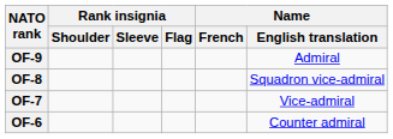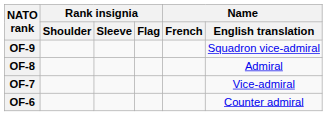OF-9 | Name / English translation: Admiral -> Squadron vice-admiral
OF-8 | Name / English translation: Squadron vice-admiral -> Admiral
